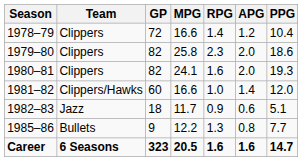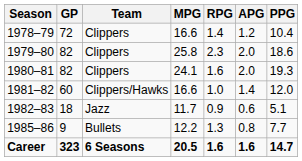columns swapped: Team <-> GP
